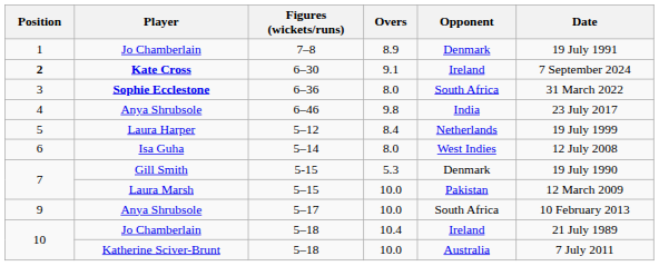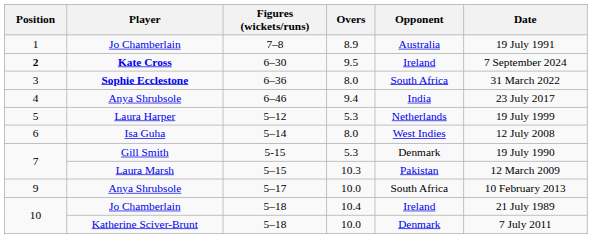7–8 | Opponent: Denmark -> Australia
6–30 | Overs: 9.1 -> 9.5
6–46 | Overs: 9.8 -> 9.4
5–12 | Overs: 8.4 -> 5.3
5–15 | Overs: 10.0 -> 10.3
Katherine Sciver-Brunt / 5–18 | Opponent: Australia -> Denmark
